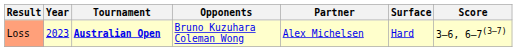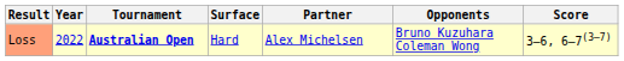columns swapped: Surface <-> Opponents
Loss | Year: 2023 -> 2022
